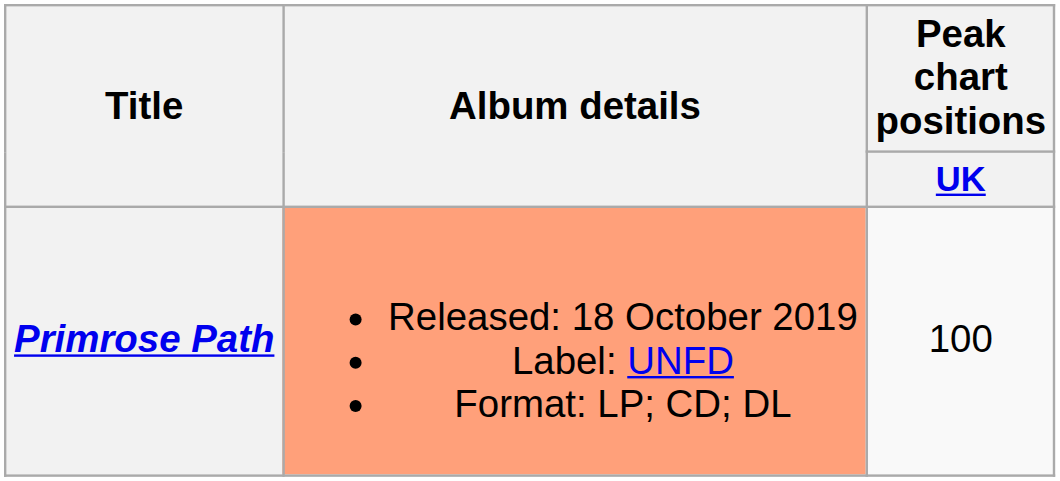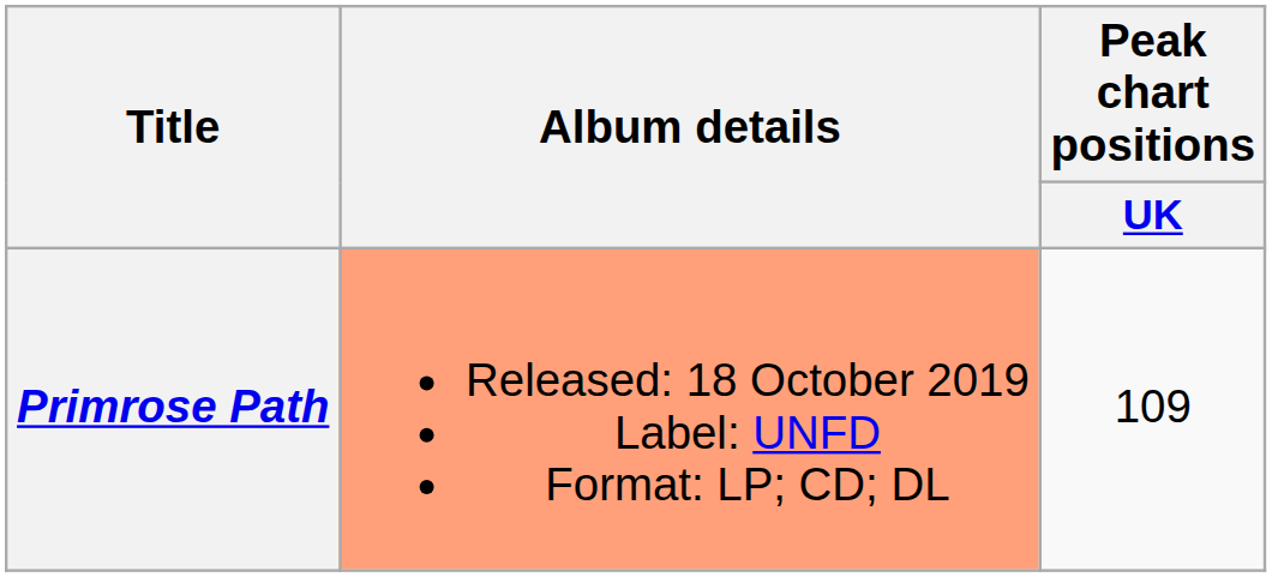Primrose Path | Peak chart positions / UK: 100 -> 109
